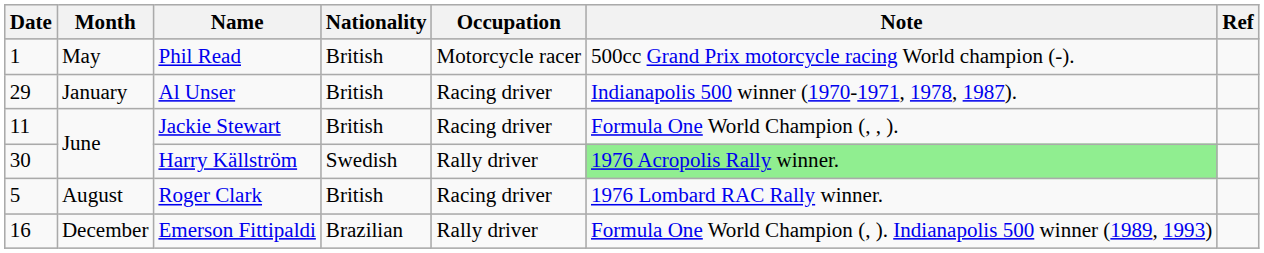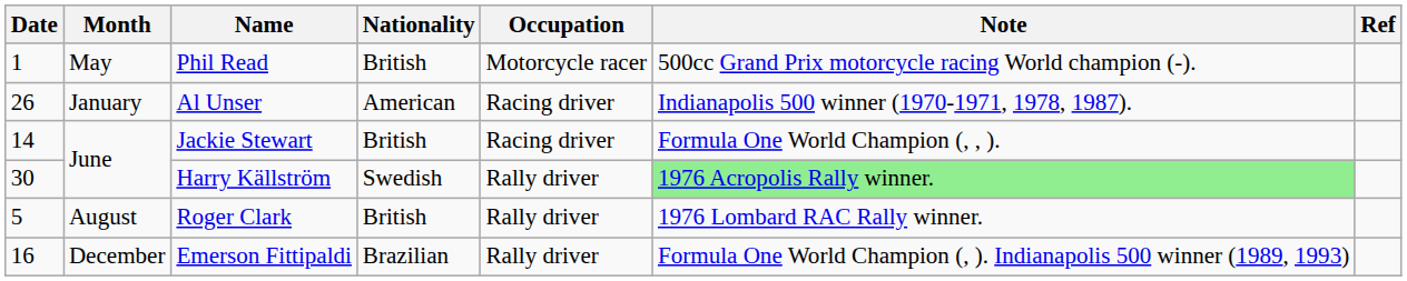Al Unser | Date: 29 -> 26
Al Unser | Nationality: British -> American
Jackie Stewart | Date: 11 -> 14
Roger Clark | Occupation: Racing driver -> Rally driver
